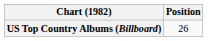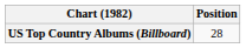US Top Country Albums (Billboard) | Position: 26 -> 28
